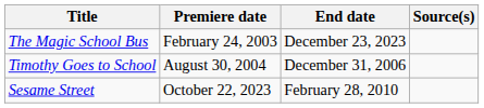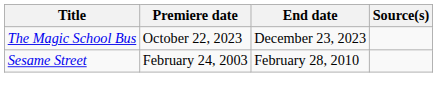The Magic School Bus | Premiere date: February 24, 2003 -> October 22, 2023
- row: Timothy Goes to School | August 30, 2004 | December 31, 2006
Sesame Street | Premiere date: October 22, 2023 -> February 24, 2003
